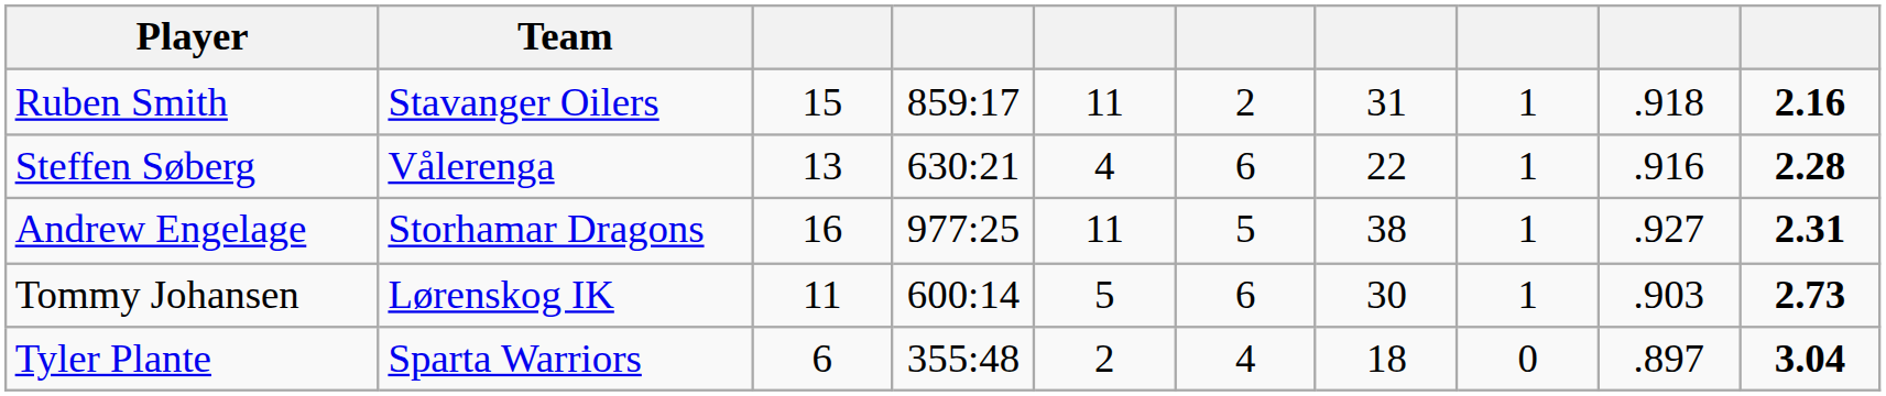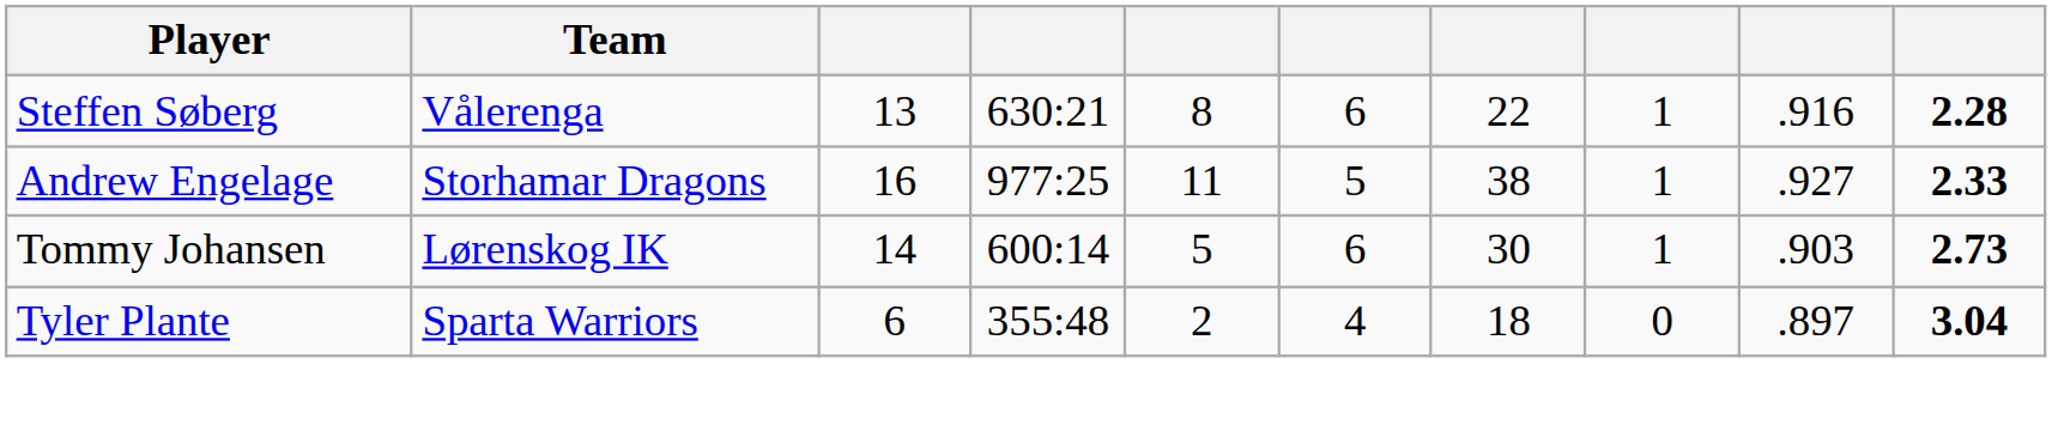- row: Ruben Smith | Stavanger Oilers | 15 | 859:17 | 11 | 2 | 31 | 1 | .918 | 2.16
Steffen Søberg | column 5: 4 -> 8
Andrew Engelage | column 10: 2.31 -> 2.33
Tommy Johansen | column 3: 11 -> 14
